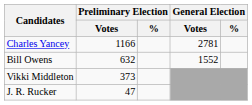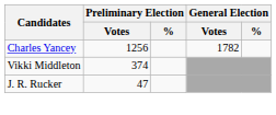Charles Yancey | Preliminary Election / Votes: 1166 -> 1256
Charles Yancey | General Election / Votes: 2781 -> 1782
- row: Bill Owens | 632 | 1552
Vikki Middleton | Preliminary Election / Votes: 373 -> 374
